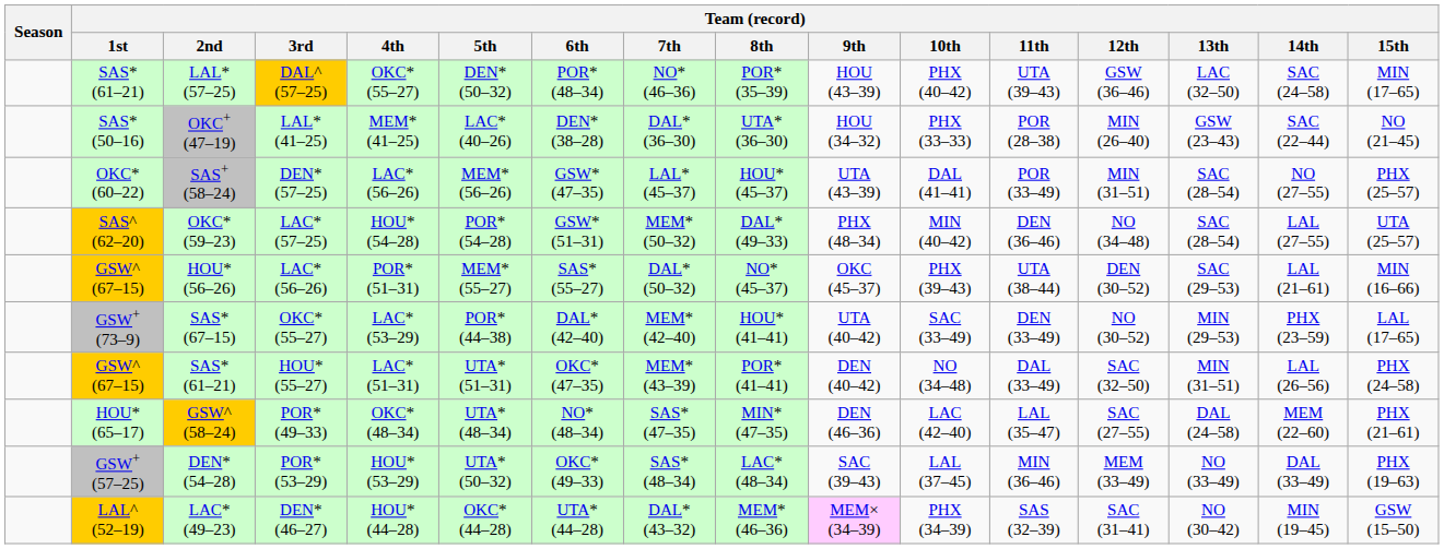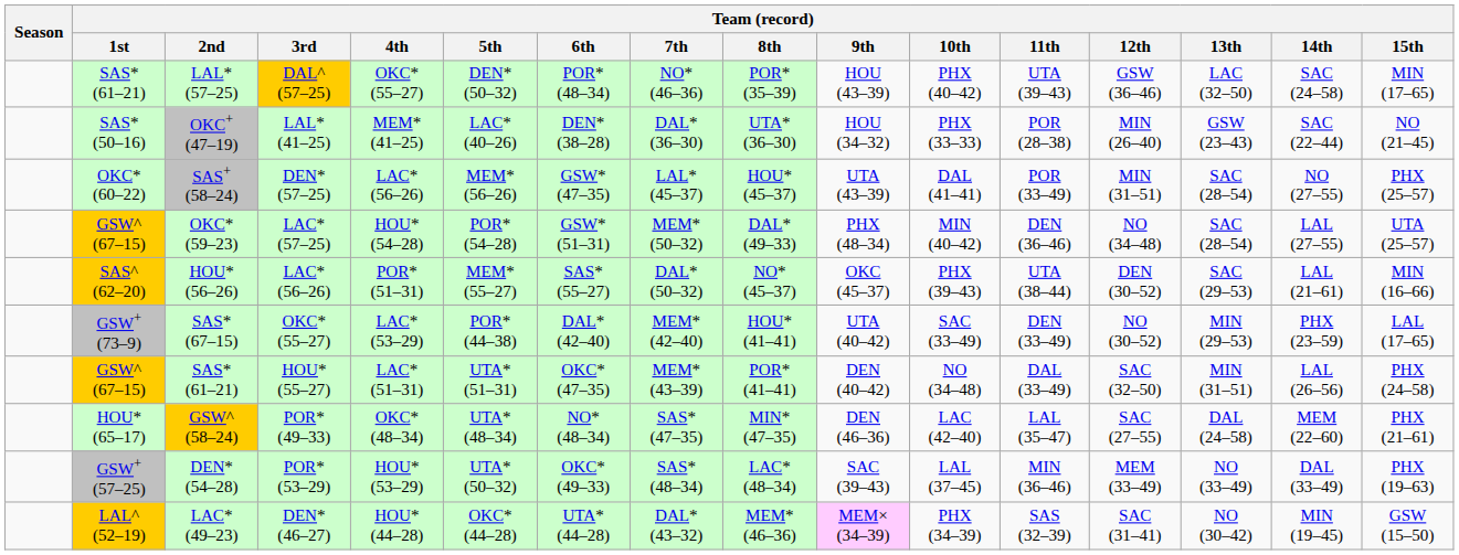OKC* (59–23) | Team (record) / 1st: SAS^ (62–20) -> GSW^ (67–15)
HOU* (56–26) | Team (record) / 1st: GSW^ (67–15) -> SAS^ (62–20)
